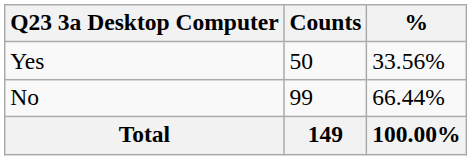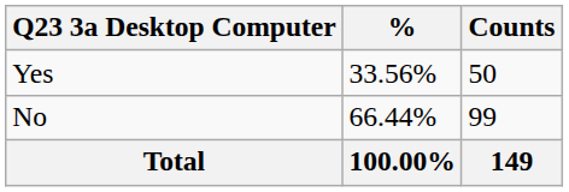columns swapped: Counts <-> %
